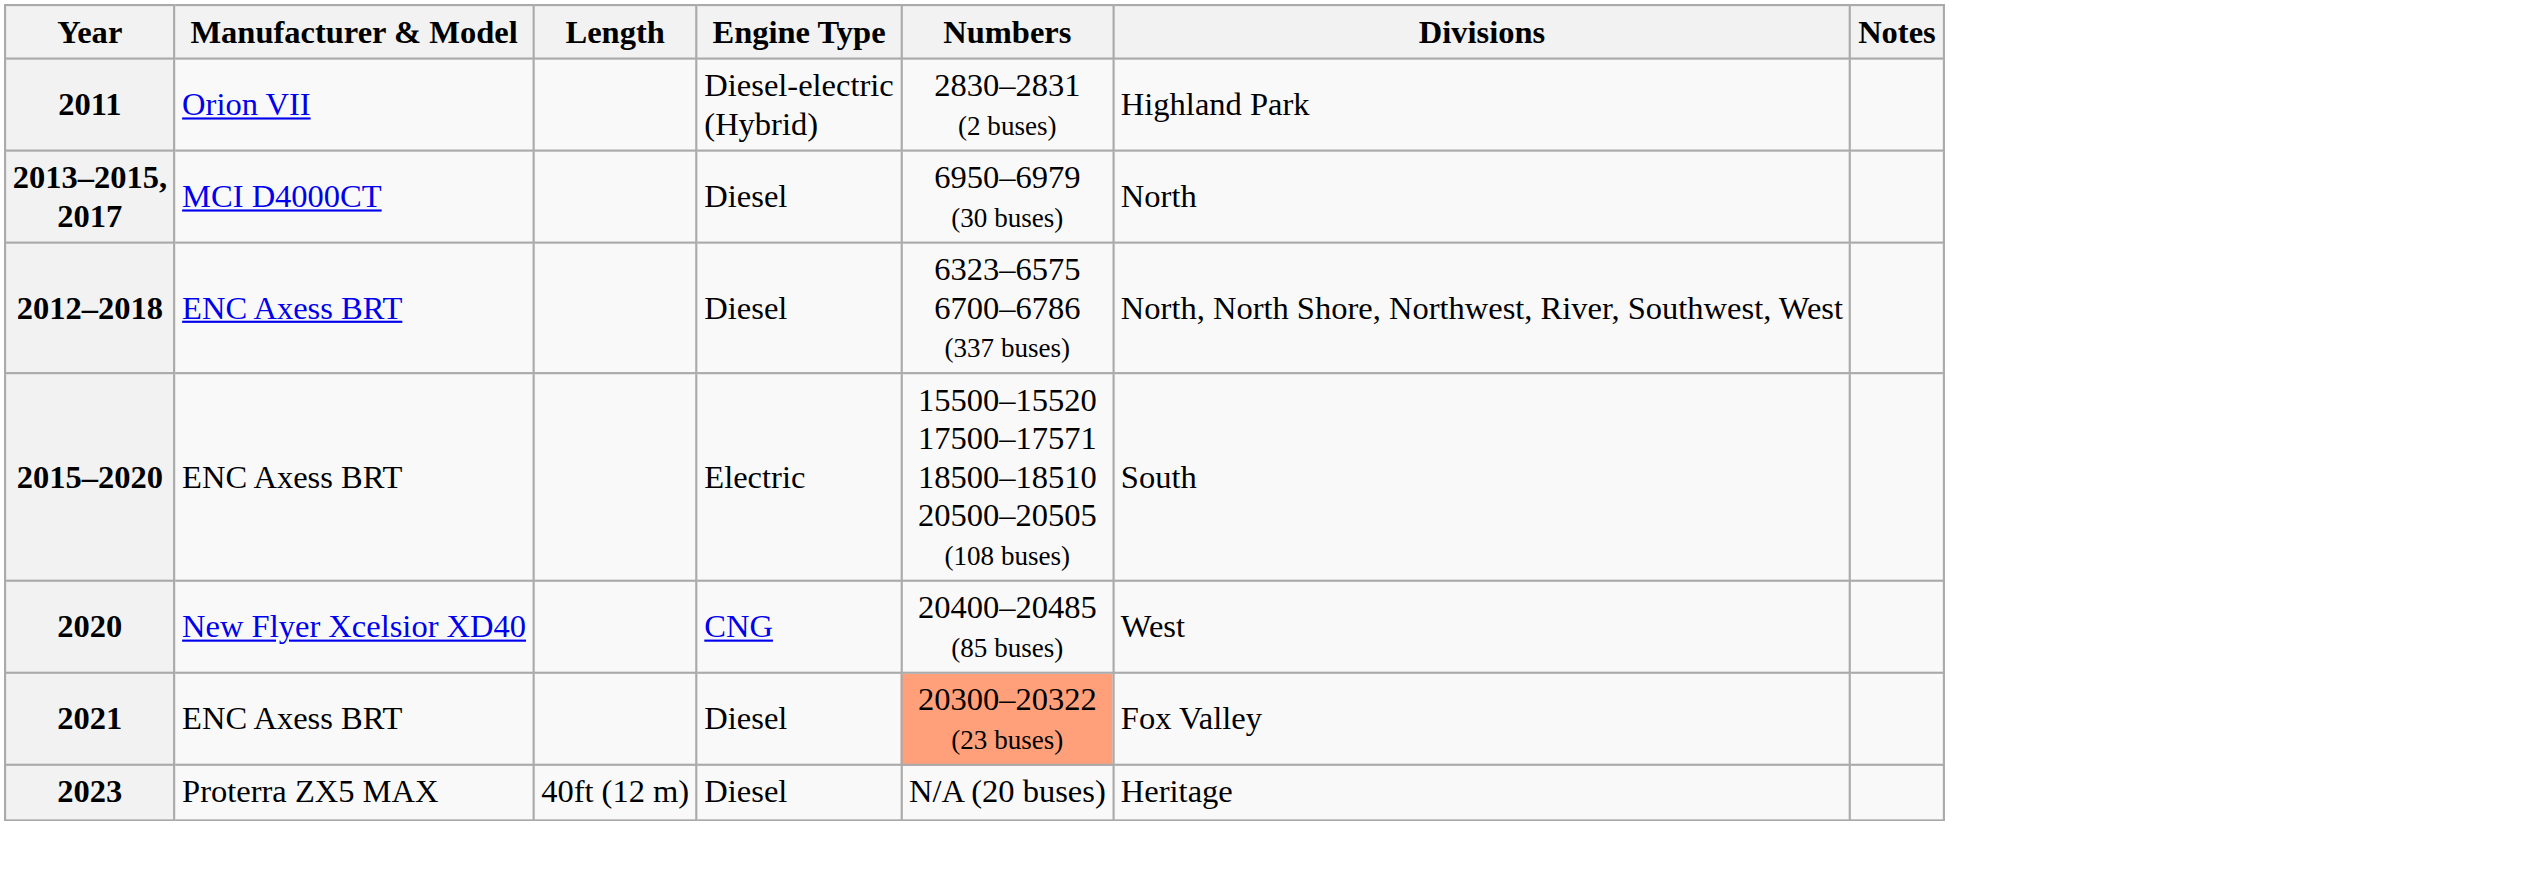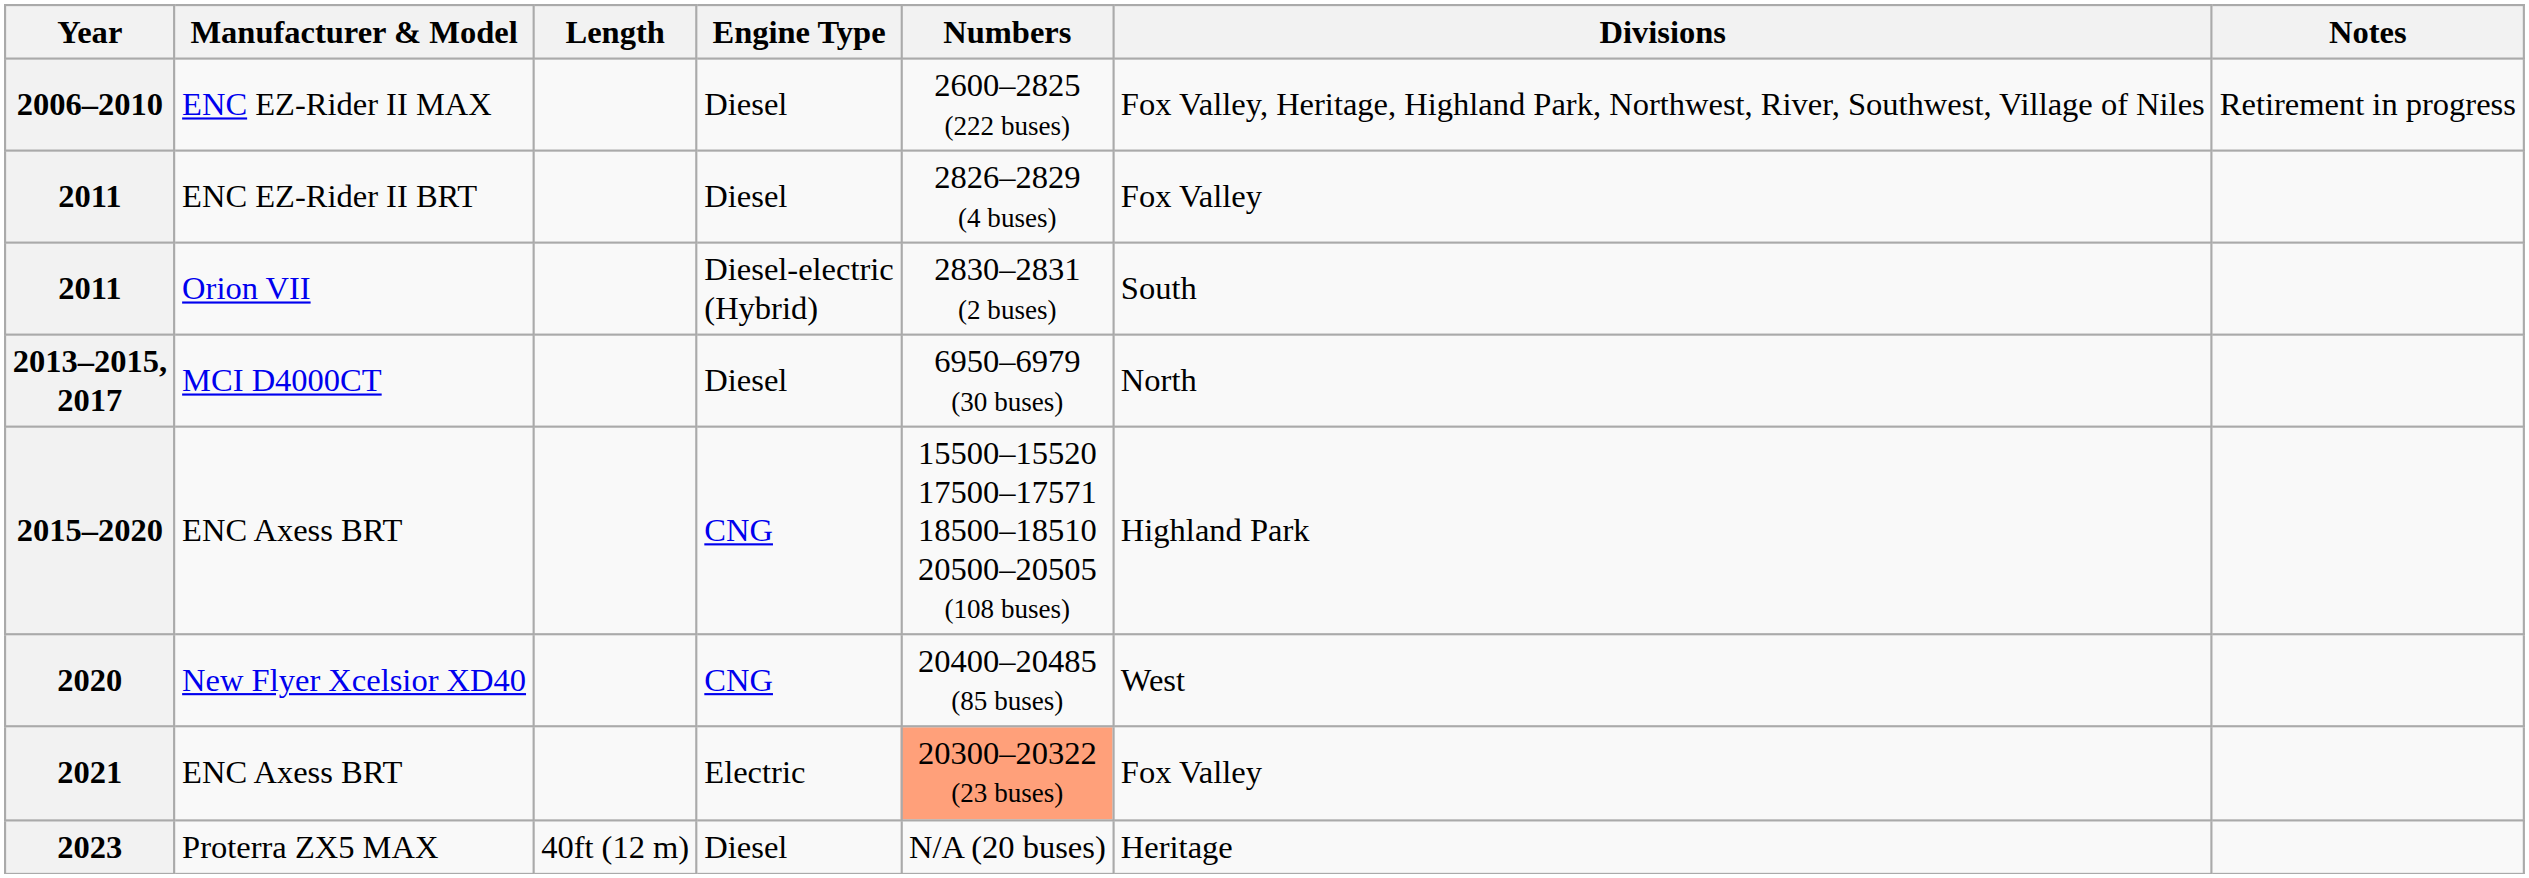+ row: 2006–2010 | ENC EZ-Rider II MAX | Diesel | 2600–2825 (222 buses) | Fox Valley, Heritage, Highland Park, Northwest, River, Southwest, Village of Niles | Retirement in progress
+ row: 2011 | ENC EZ-Rider II BRT | Diesel | 2826–2829 (4 buses) | Fox Valley
2011 / Orion VII | Divisions: Highland Park -> South
- row: 2012–2018 | ENC Axess BRT | Diesel | 6323–6575 6700–6786 (337 buses) | North, North Shore, Northwest, River, Southwest, West
2015–2020 | Engine Type: Electric -> CNG
2015–2020 | Divisions: South -> Highland Park
2021 | Engine Type: Diesel -> Electric
